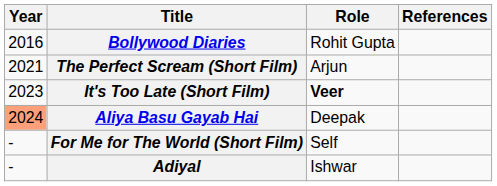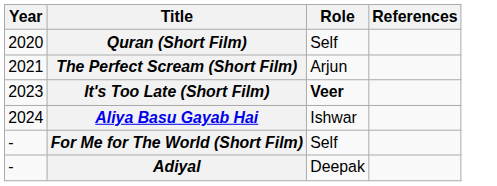- row: 2016 | Bollywood Diaries | Rohit Gupta
+ row: 2020 | Quran (Short Film) | Self
Aliya Basu Gayab Hai | Year: lightsalmon background -> no background
Aliya Basu Gayab Hai | Role: Deepak -> Ishwar
Adiyal | Role: Ishwar -> Deepak
